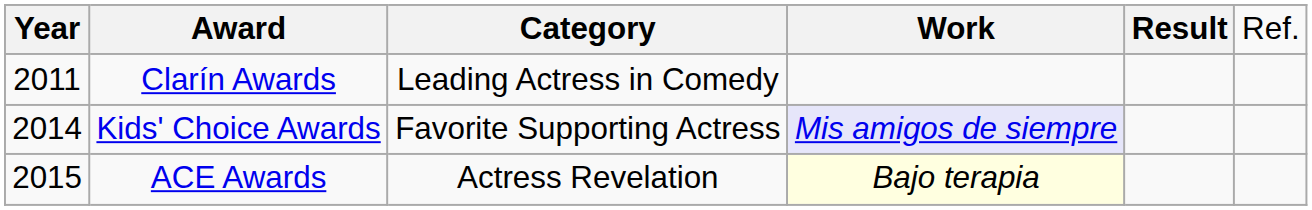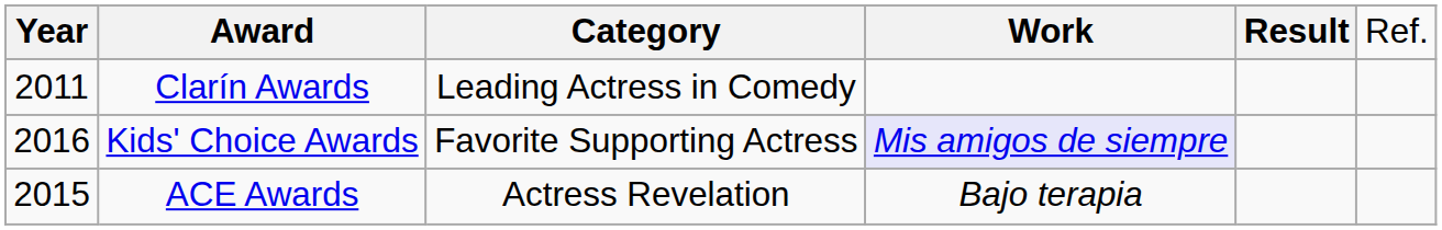Kids' Choice Awards | column 1: 2014 -> 2016
ACE Awards | column 4: lightyellow background -> no background
